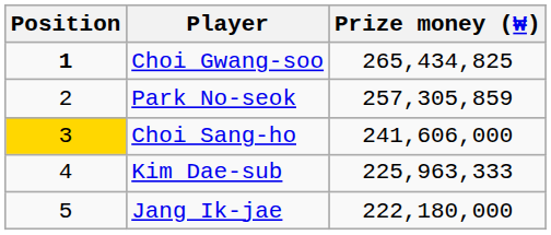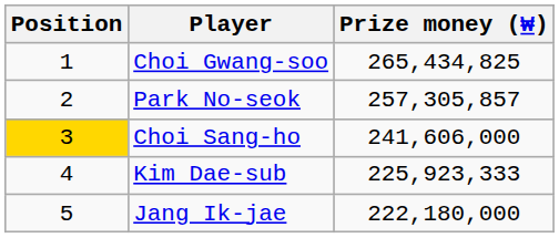Choi Gwang-soo | Position: bold -> normal
Park No-seok | Prize money (₩): 257,305,859 -> 257,305,857
Kim Dae-sub | Prize money (₩): 225,963,333 -> 225,923,333
